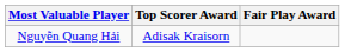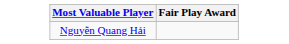- column: Top Scorer Award | Adisak Kraisorn
